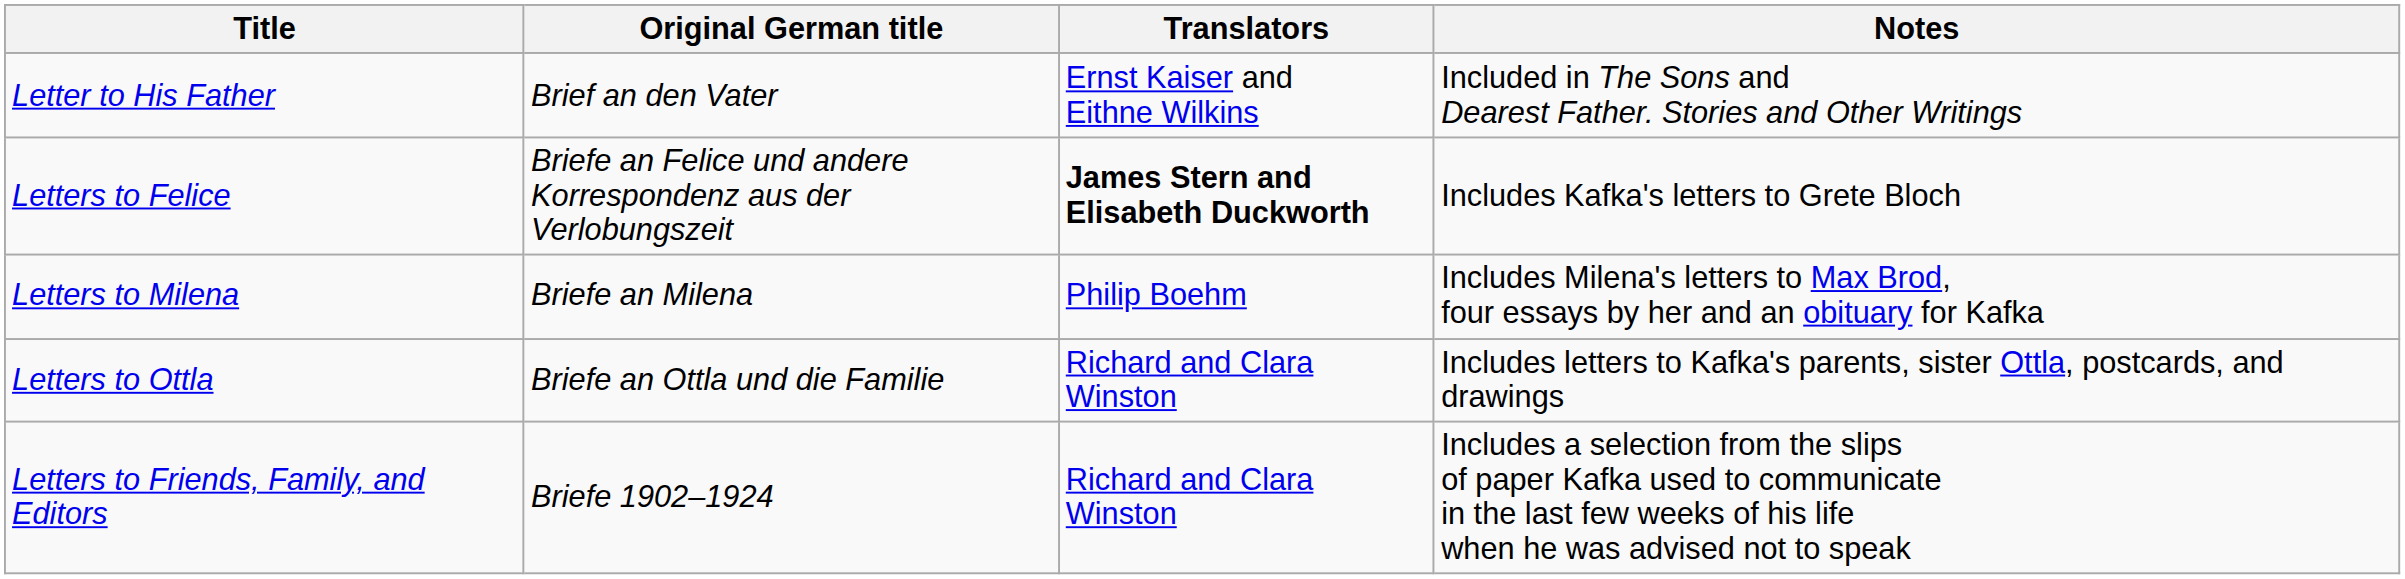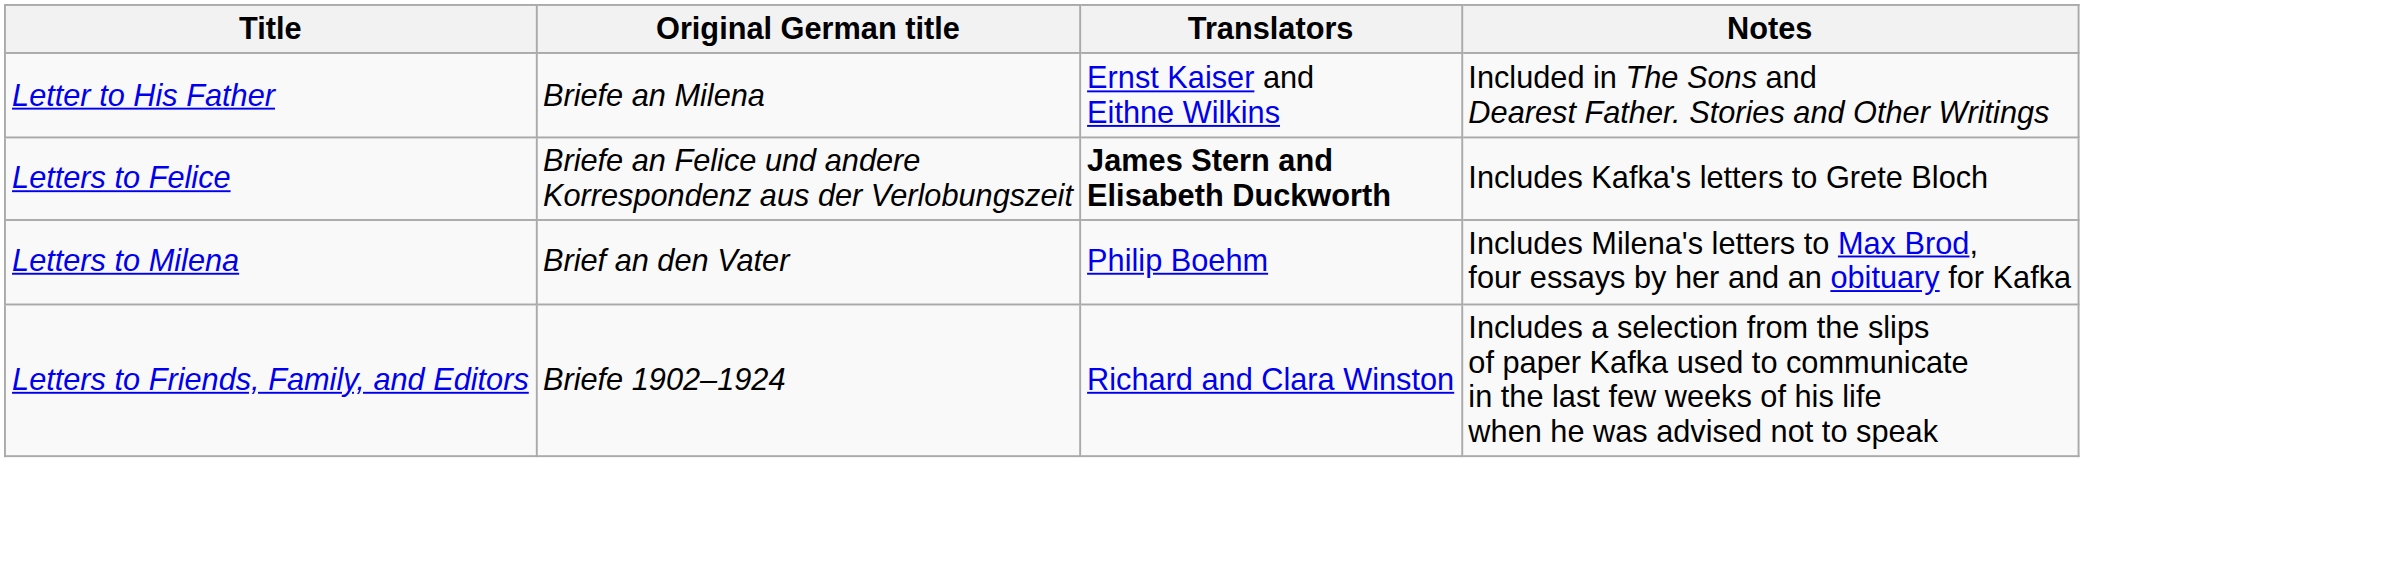Letter to His Father | Original German title: Brief an den Vater -> Briefe an Milena
Letters to Milena | Original German title: Briefe an Milena -> Brief an den Vater
- row: Letters to Ottla | Briefe an Ottla und die Familie | Richard and Clara Winston | Includes letters to Kafka's parents, sister Ottla, postcards, and drawings
